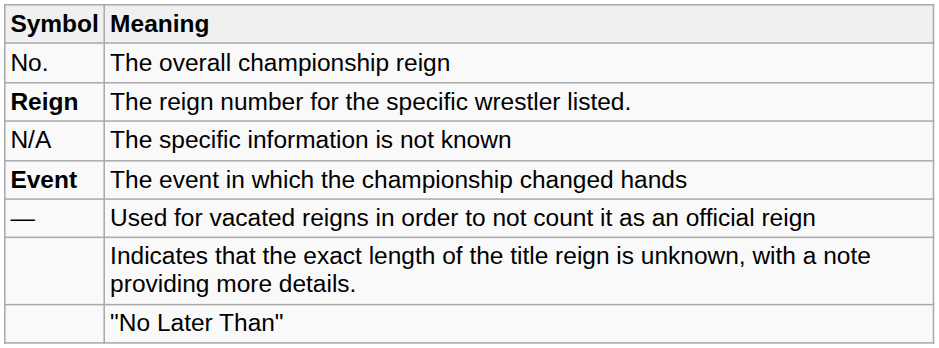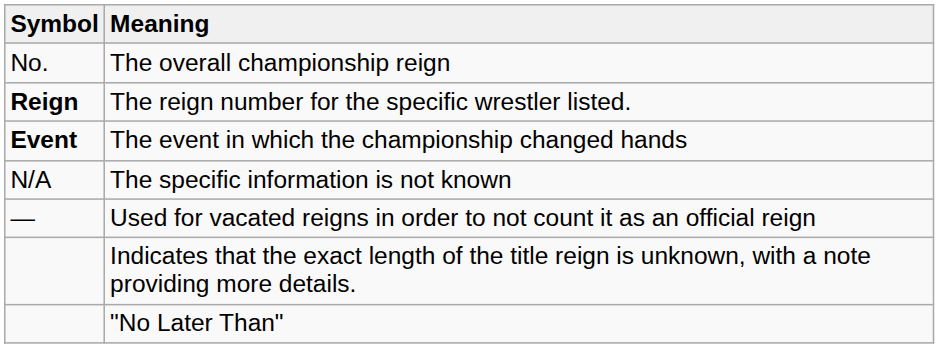rows swapped: The event in which the championship changed hands <-> The specific information is not known
